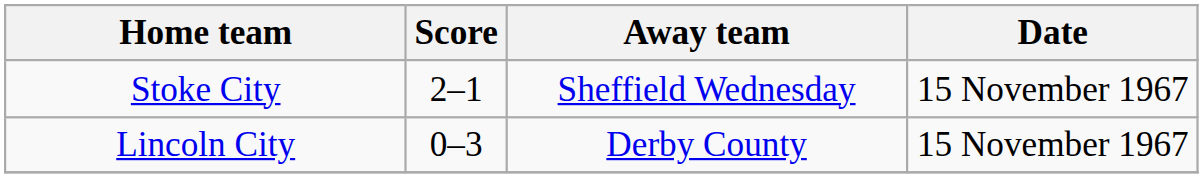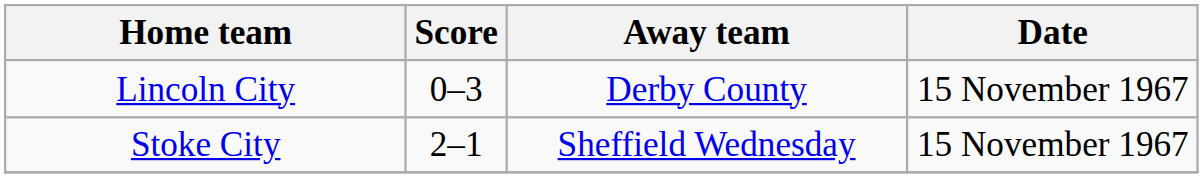rows swapped: Lincoln City <-> Stoke City
